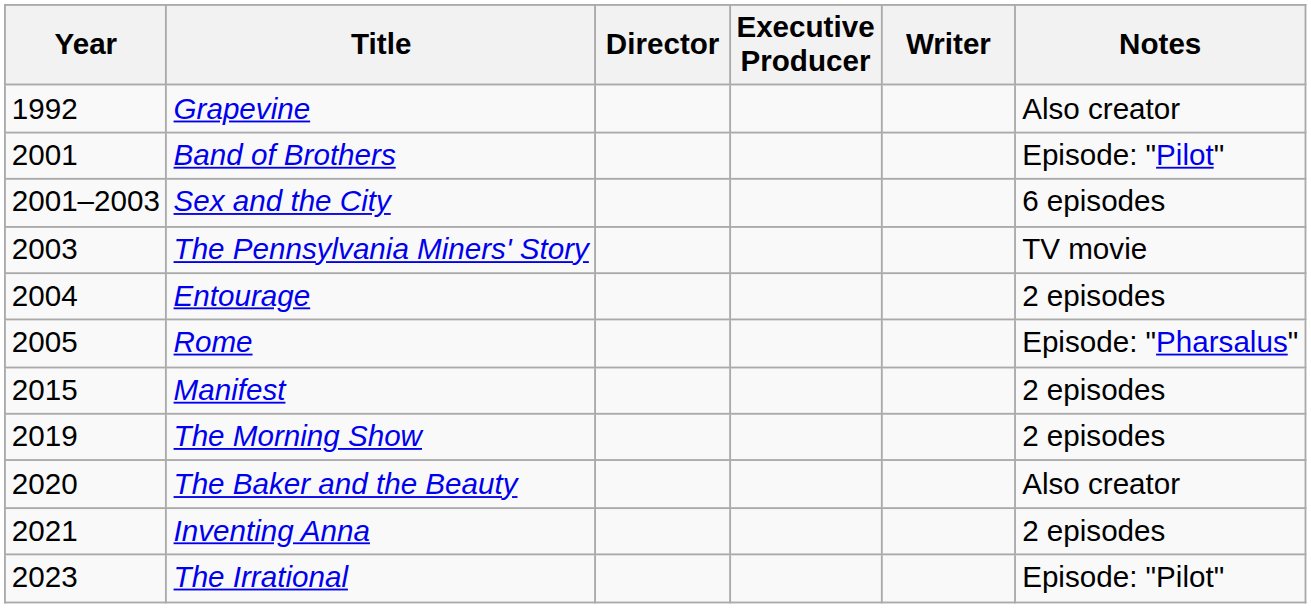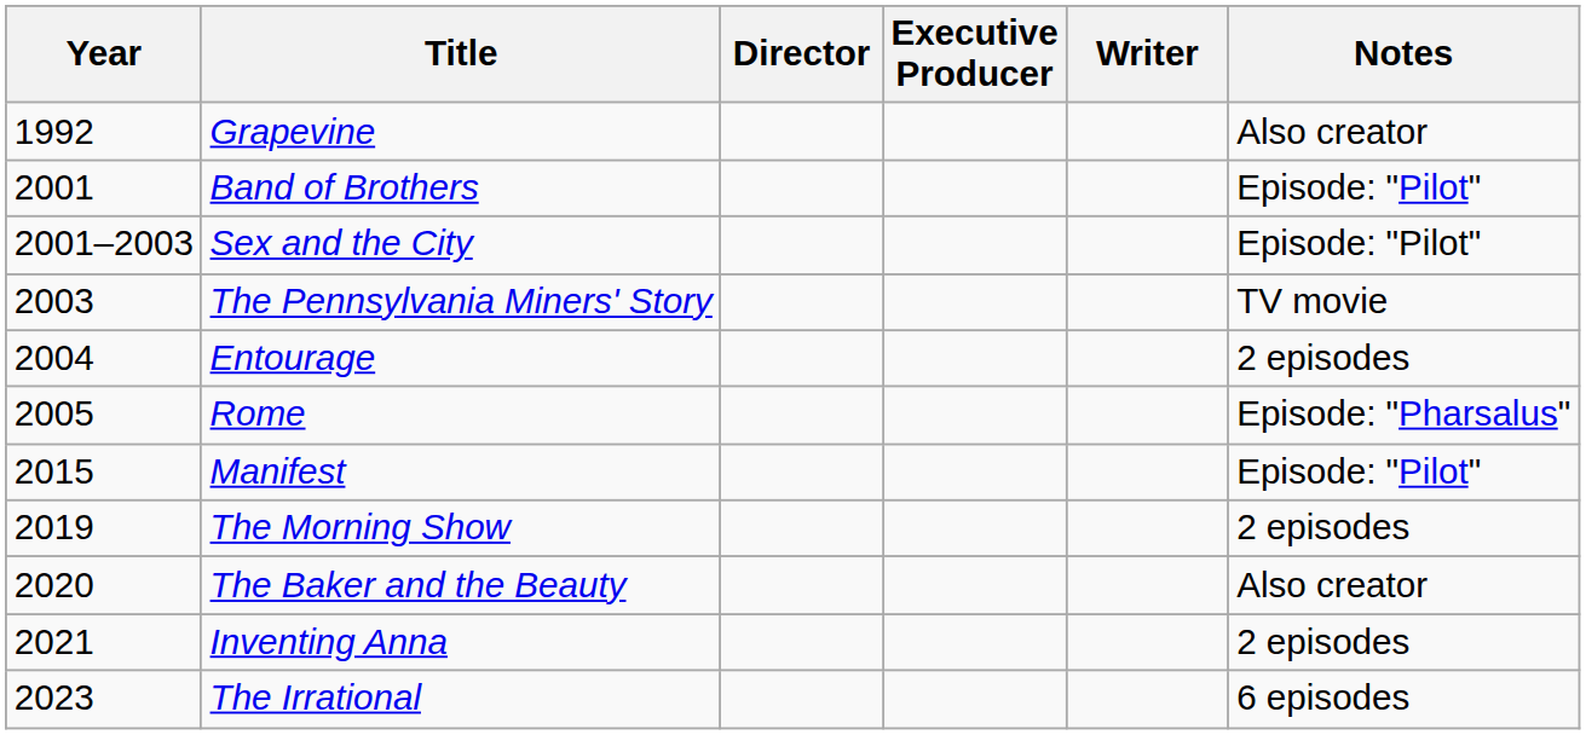Sex and the City | Notes: 6 episodes -> Episode: "Pilot"
Manifest | Notes: 2 episodes -> Episode: "Pilot"
The Irrational | Notes: Episode: "Pilot" -> 6 episodes
